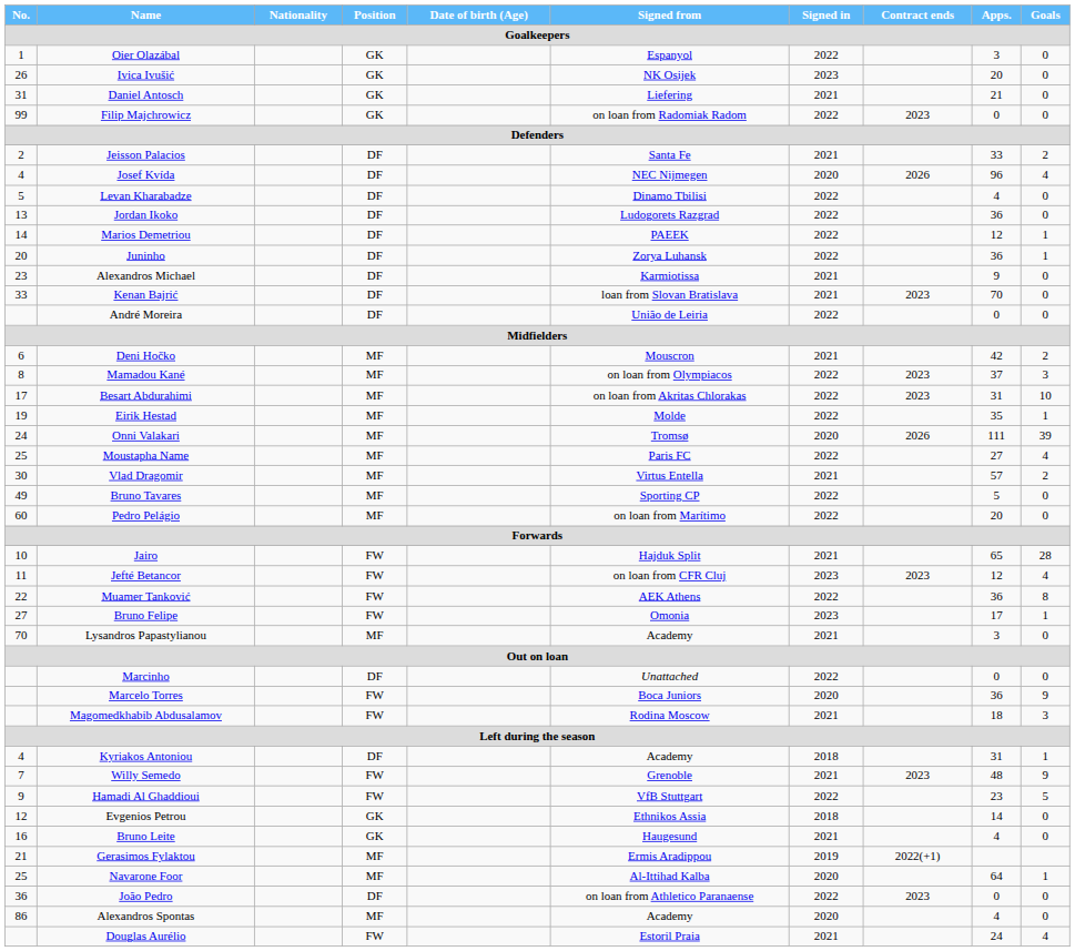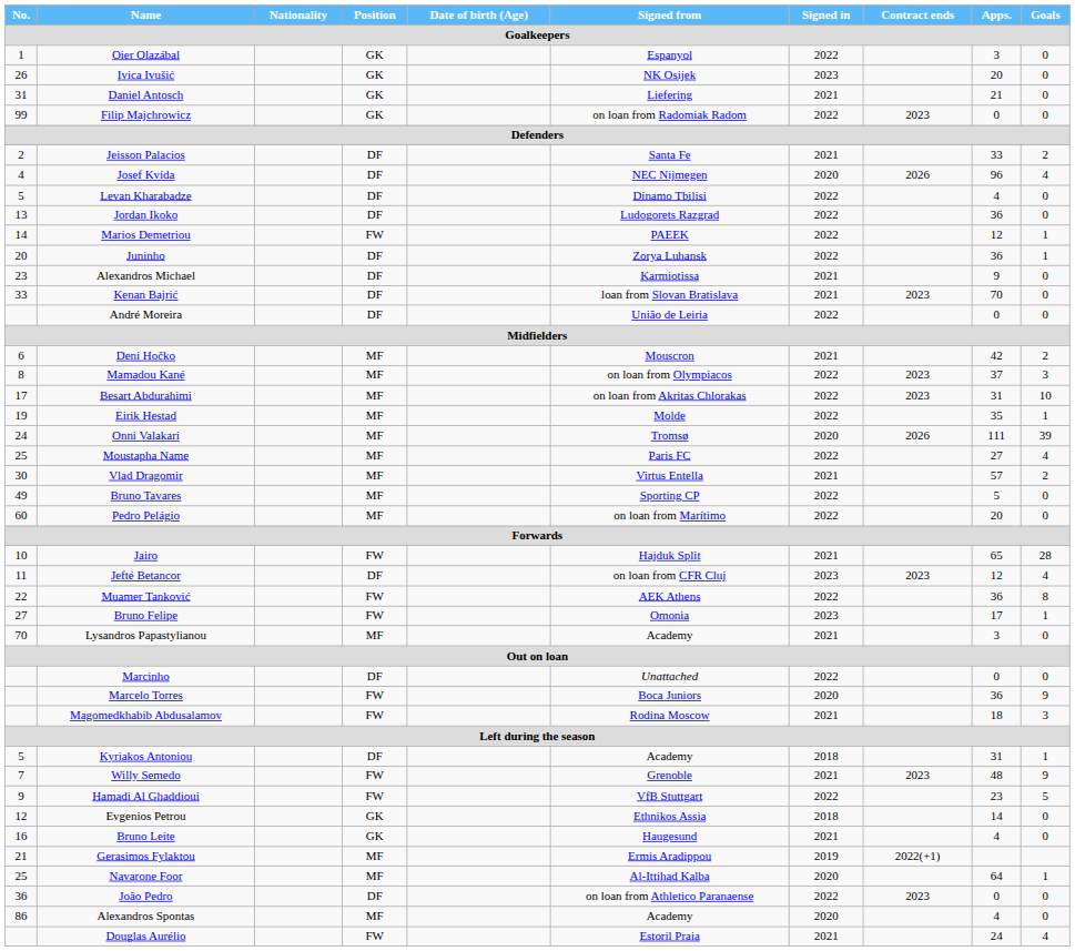Marios Demetriou | Position: DF -> FW
Jefté Betancor | Position: FW -> DF
Kyriakos Antoniou | No.: 4 -> 5
